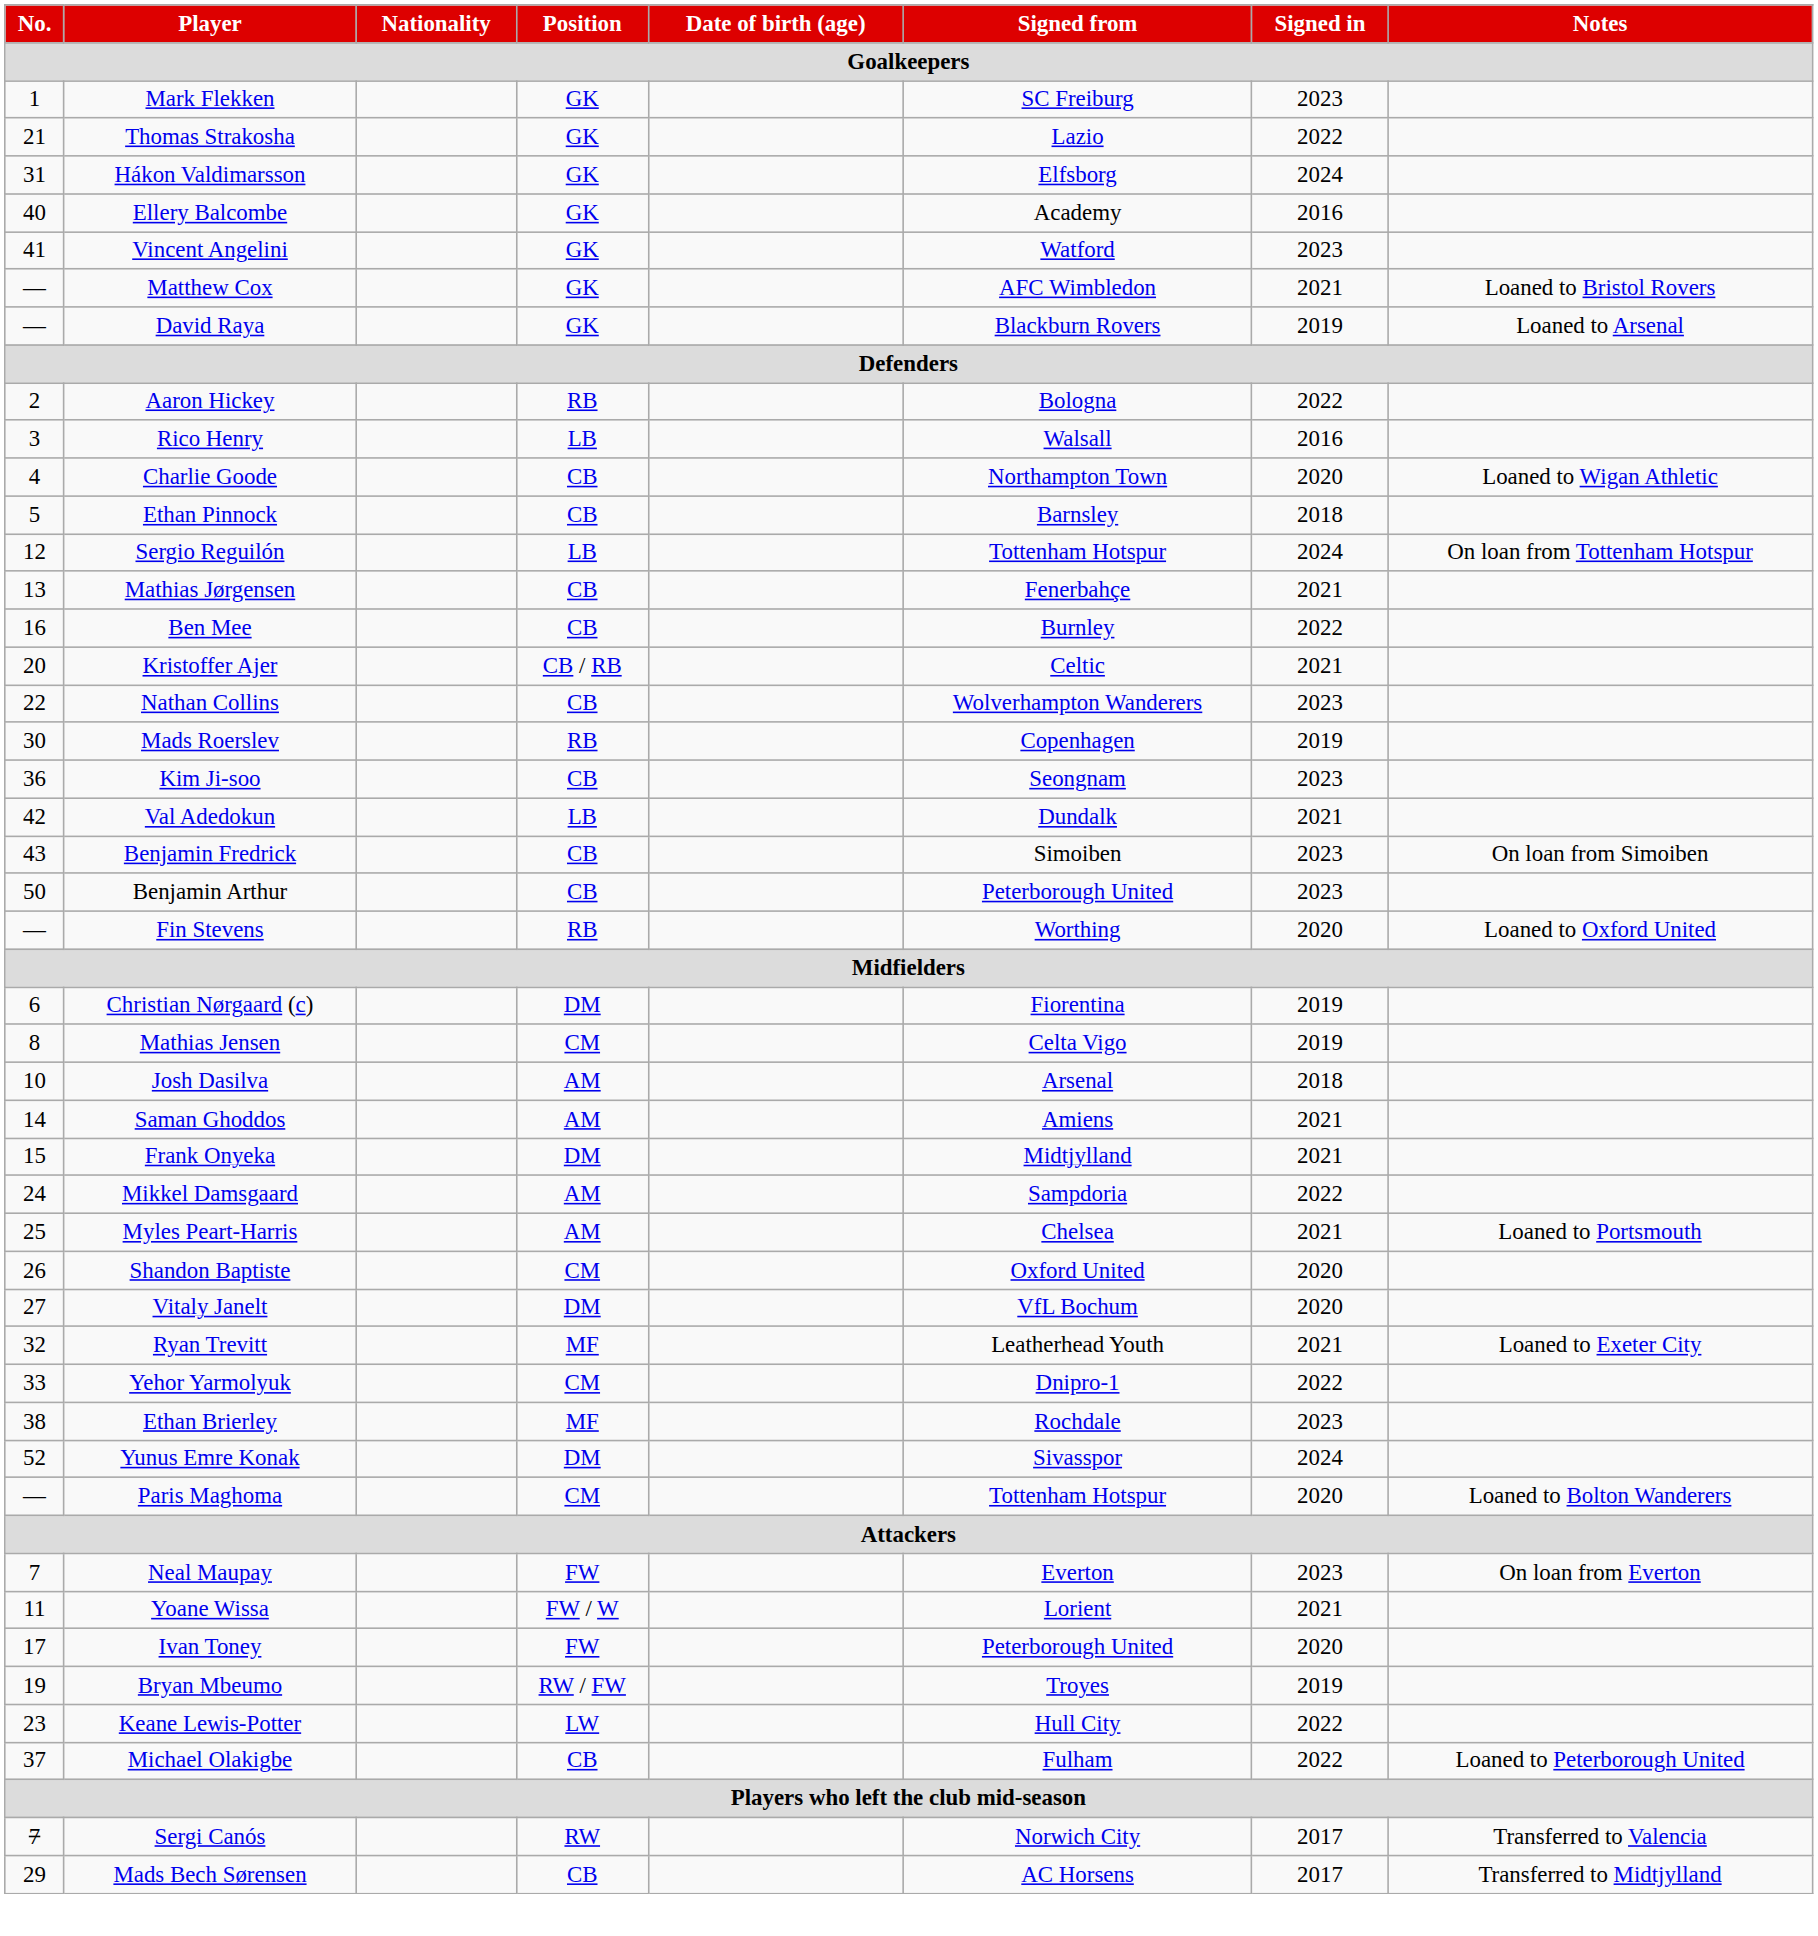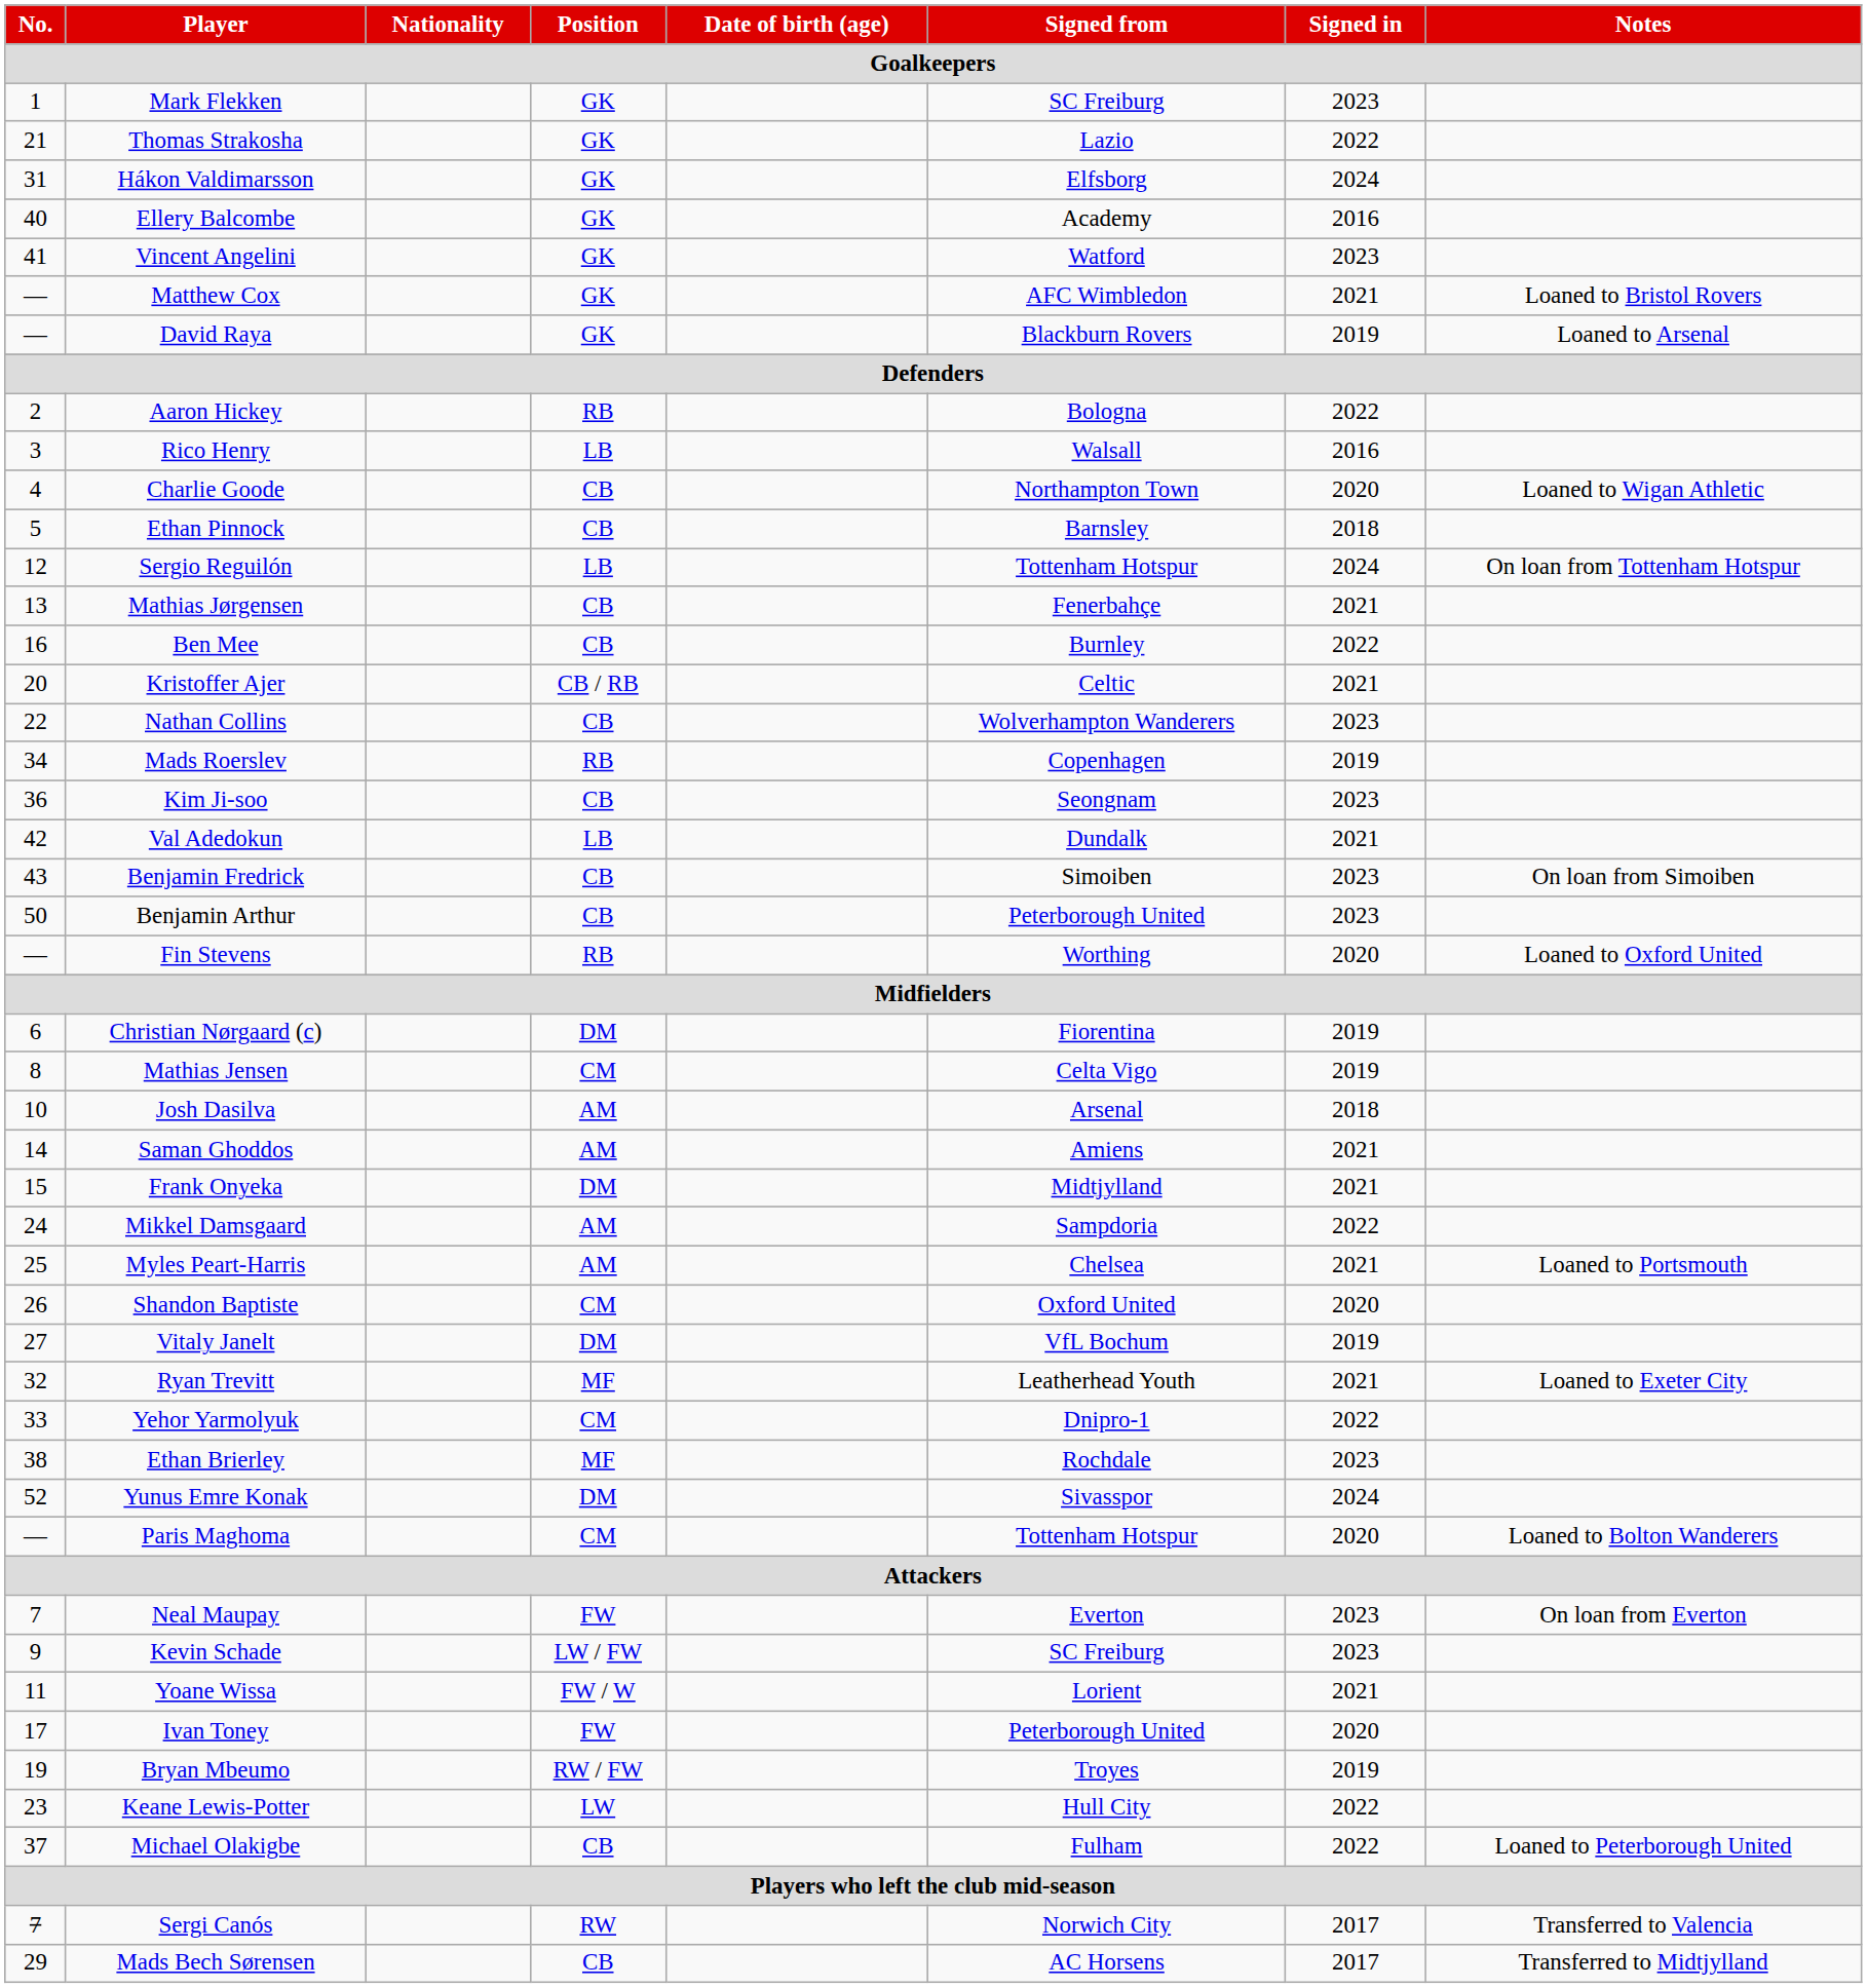Mads Roerslev | No.: 30 -> 34
Vitaly Janelt | Signed in: 2020 -> 2019
+ row: 9 | Kevin Schade | LW / FW | SC Freiburg | 2023
